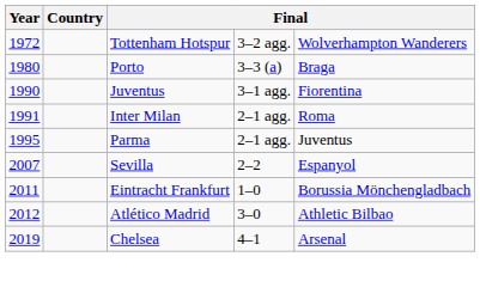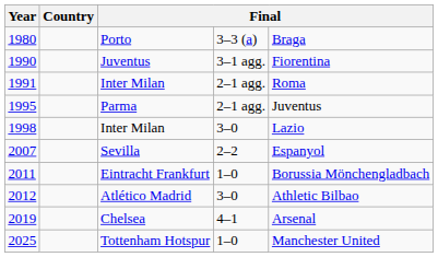- row: 1972 | Tottenham Hotspur | 3–2 agg. | Wolverhampton Wanderers
+ row: 1998 | Inter Milan | 3–0 | Lazio
+ row: 2025 | Tottenham Hotspur | 1–0 | Manchester United
